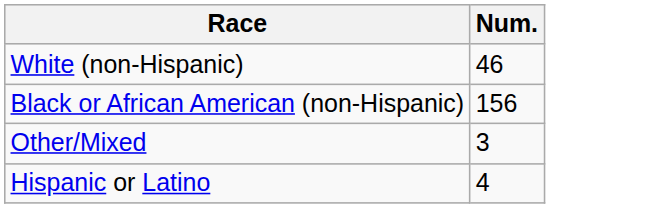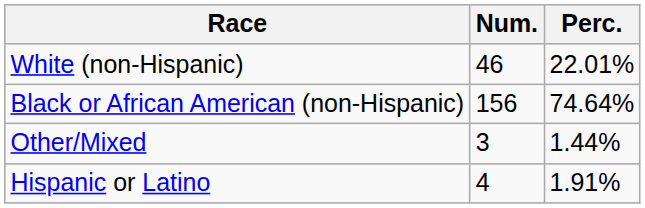+ column: Perc. | 22.01% | 74.64% | 1.44% | 1.91%
